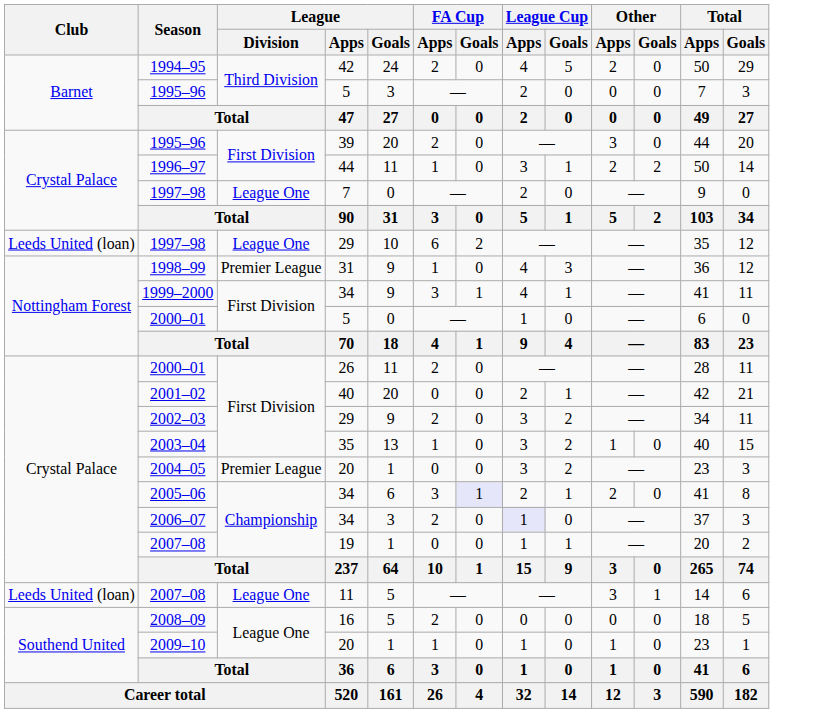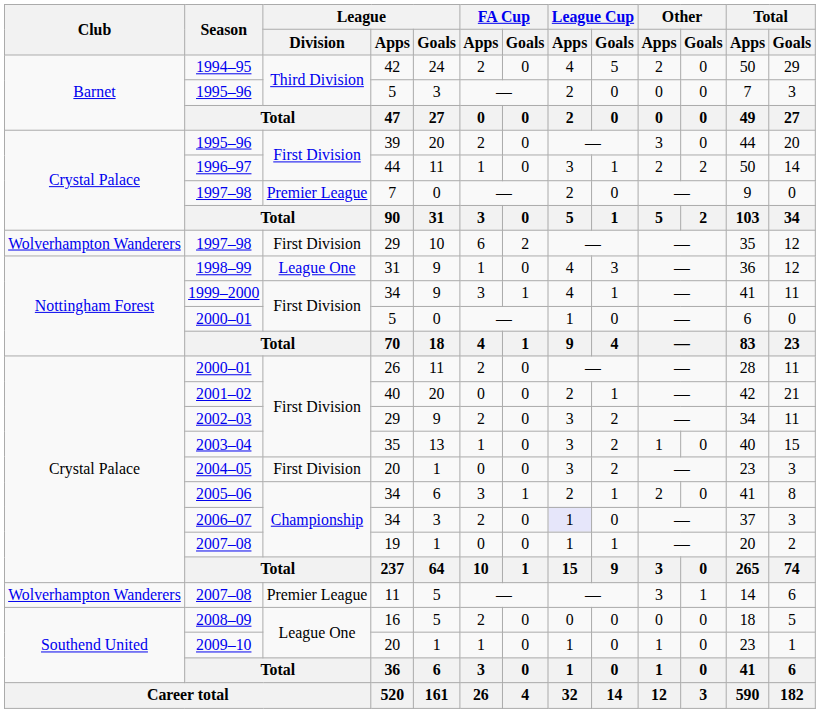1997–98 / 7 | League / Division: League One -> Premier League
1997–98 / 29 | Club: Leeds United (loan) -> Wolverhampton Wanderers
1997–98 / 29 | League / Division: League One -> First Division
1998–99 | League / Division: Premier League -> League One
2004–05 | League / Division: Premier League -> First Division
2005–06 | FA Cup / Goals: lavender background -> no background
2007–08 / 11 | Club: Leeds United (loan) -> Wolverhampton Wanderers
2007–08 / 11 | League / Division: League One -> Premier League
